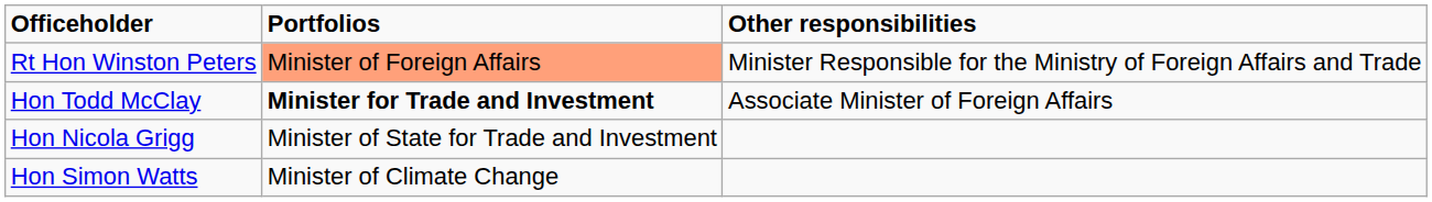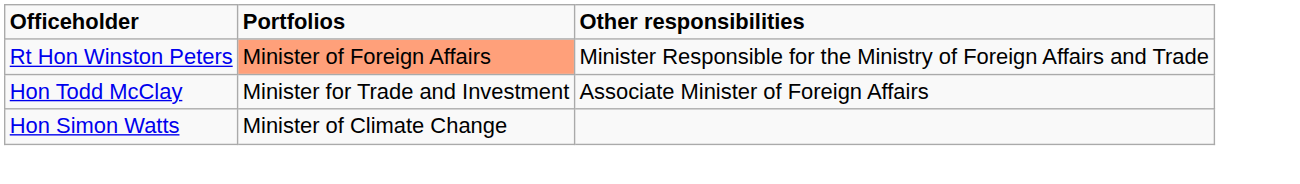Hon Todd McClay | Portfolios: bold -> normal
- row: Hon Nicola Grigg | Minister of State for Trade and Investment
